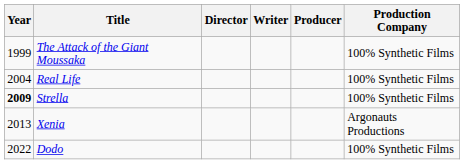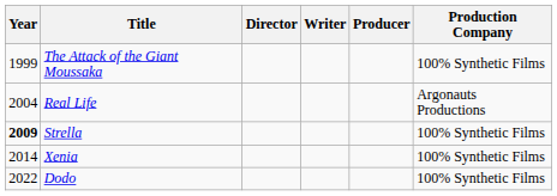Real Life | Production Company: 100% Synthetic Films -> Argonauts Productions
Xenia | Year: 2013 -> 2014
Xenia | Production Company: Argonauts Productions -> 100% Synthetic Films
